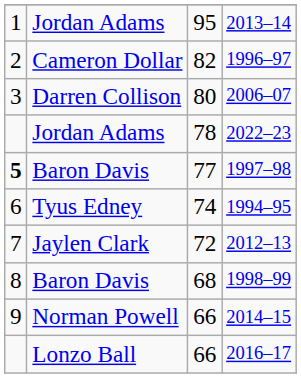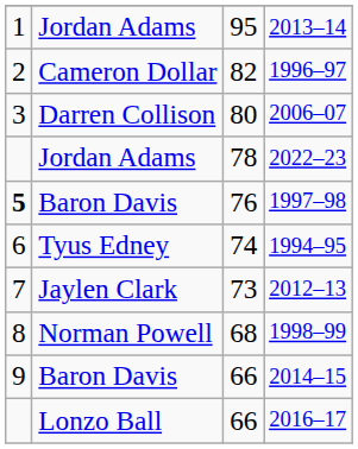1997–98 | column 3: 77 -> 76
2012–13 | column 3: 72 -> 73
1998–99 | column 2: Baron Davis -> Norman Powell
2014–15 | column 2: Norman Powell -> Baron Davis
